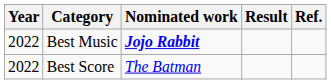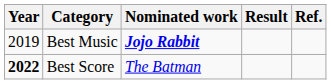Best Music | Year: 2022 -> 2019
Best Score | Year: normal -> bold
